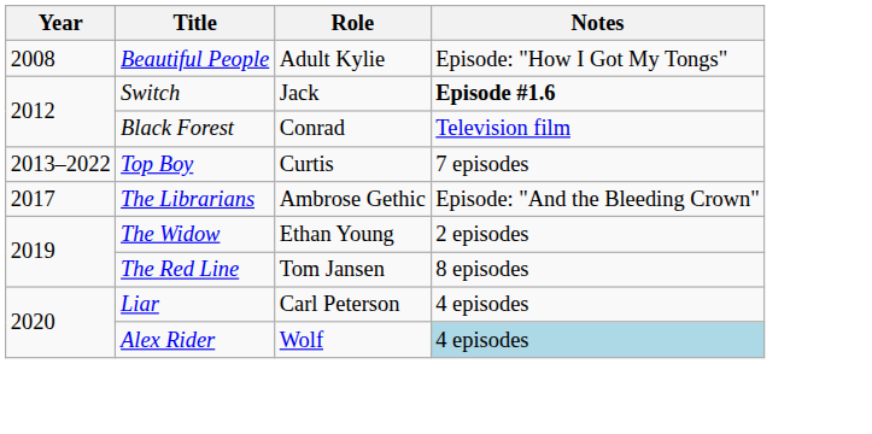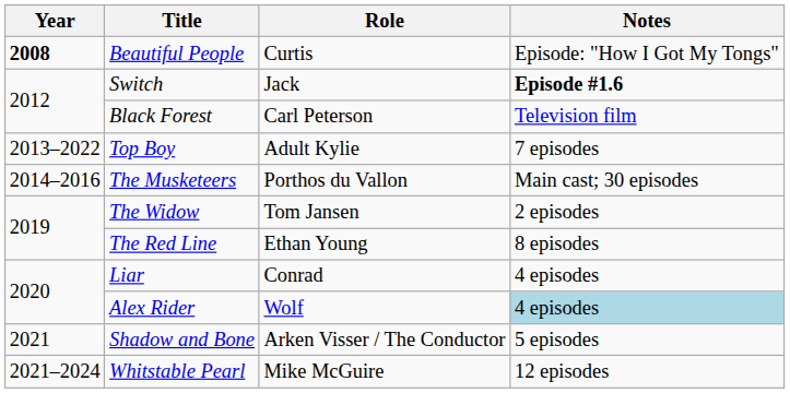Beautiful People | Year: normal -> bold
Beautiful People | Role: Adult Kylie -> Curtis
Black Forest | Role: Conrad -> Carl Peterson
Top Boy | Role: Curtis -> Adult Kylie
+ row: 2014–2016 | The Musketeers | Porthos du Vallon | Main cast; 30 episodes
- row: 2017 | The Librarians | Ambrose Gethic | Episode: "And the Bleeding Crown"
The Widow | Role: Ethan Young -> Tom Jansen
The Red Line | Role: Tom Jansen -> Ethan Young
Liar | Role: Carl Peterson -> Conrad
+ row: 2021 | Shadow and Bone | Arken Visser / The Conductor | 5 episodes
+ row: 2021–2024 | Whitstable Pearl | Mike McGuire | 12 episodes
